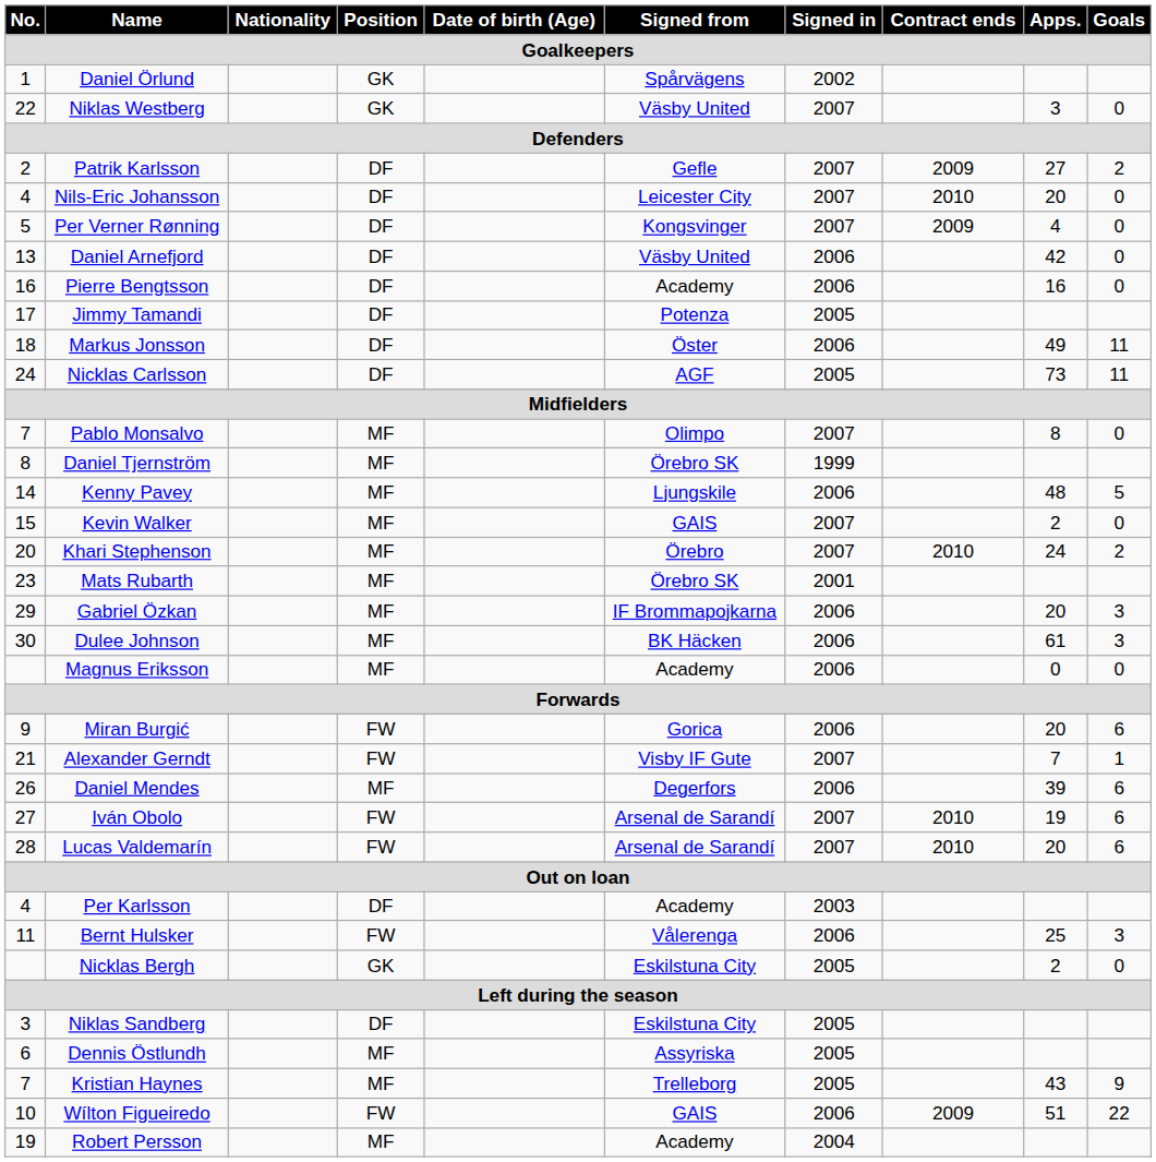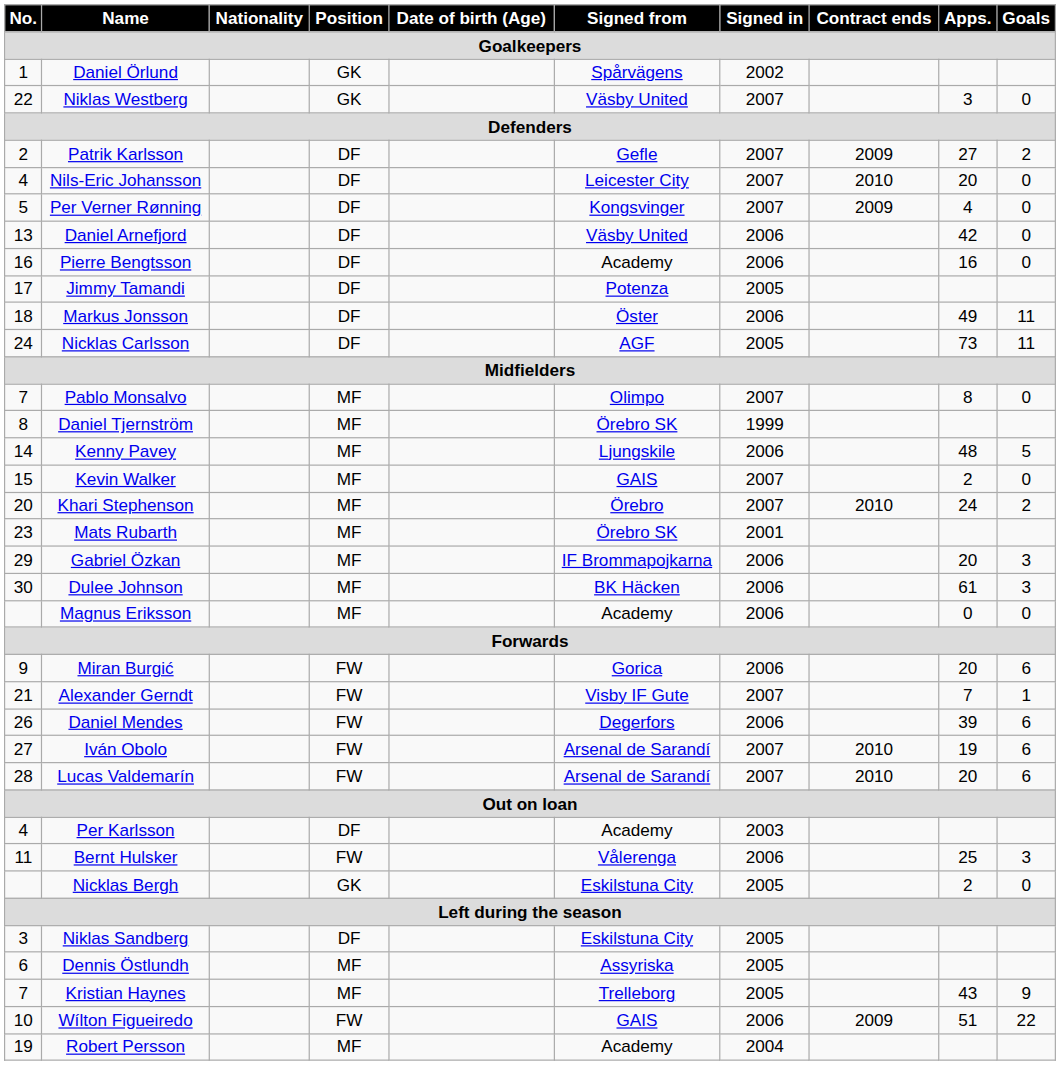Daniel Mendes | Position: MF -> FW
